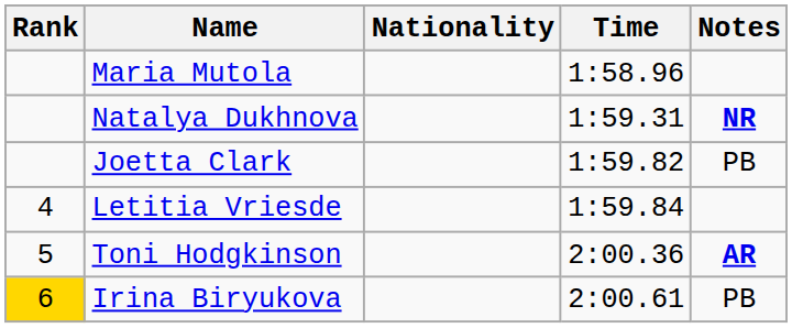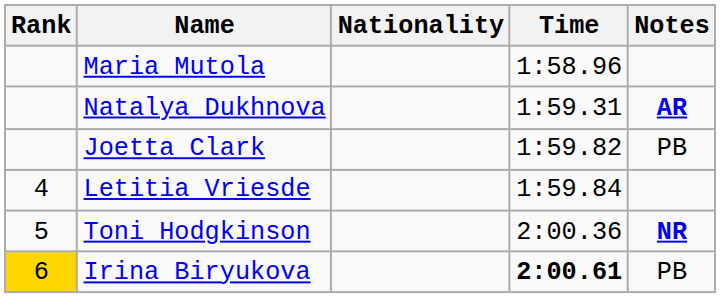Natalya Dukhnova | Notes: NR -> AR
Toni Hodgkinson | Notes: AR -> NR
Irina Biryukova | Time: normal -> bold
